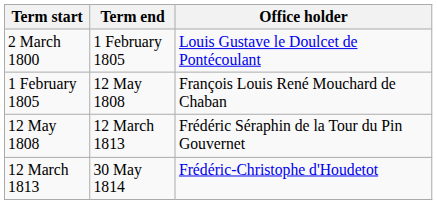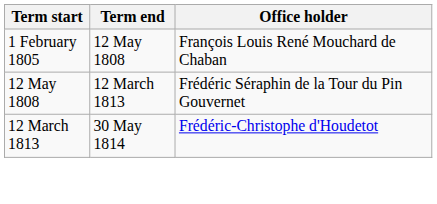- row: 2 March 1800 | 1 February 1805 | Louis Gustave le Doulcet de Pontécoulant
